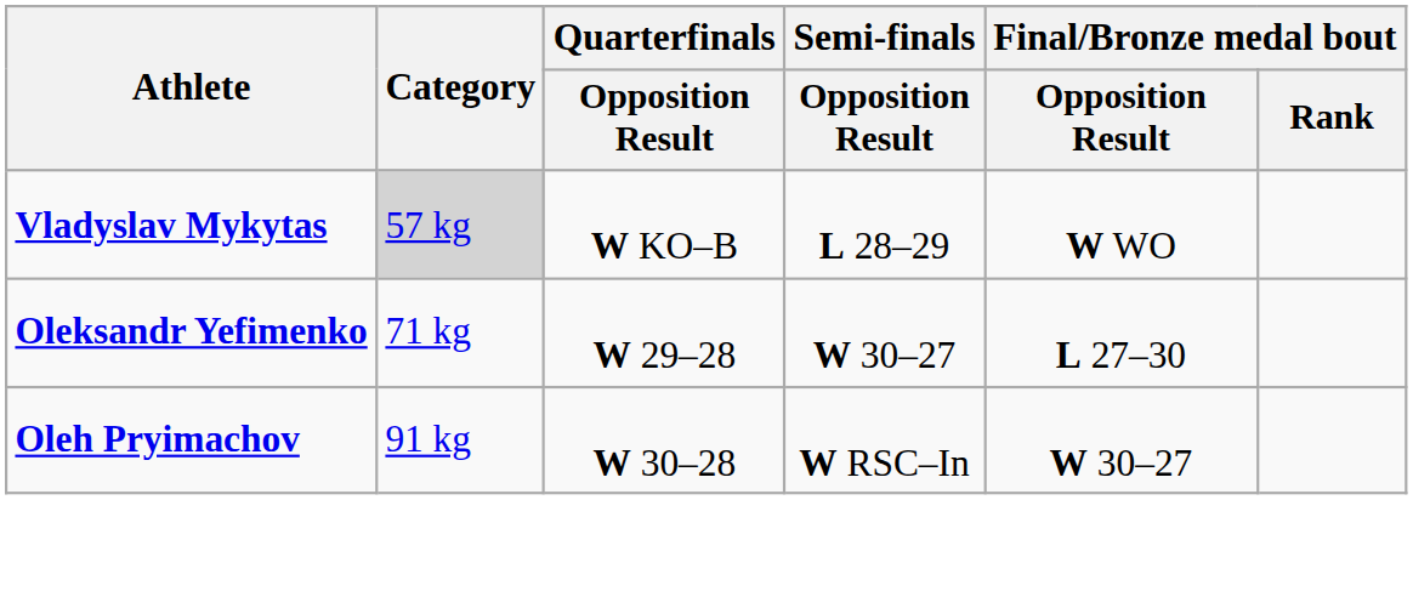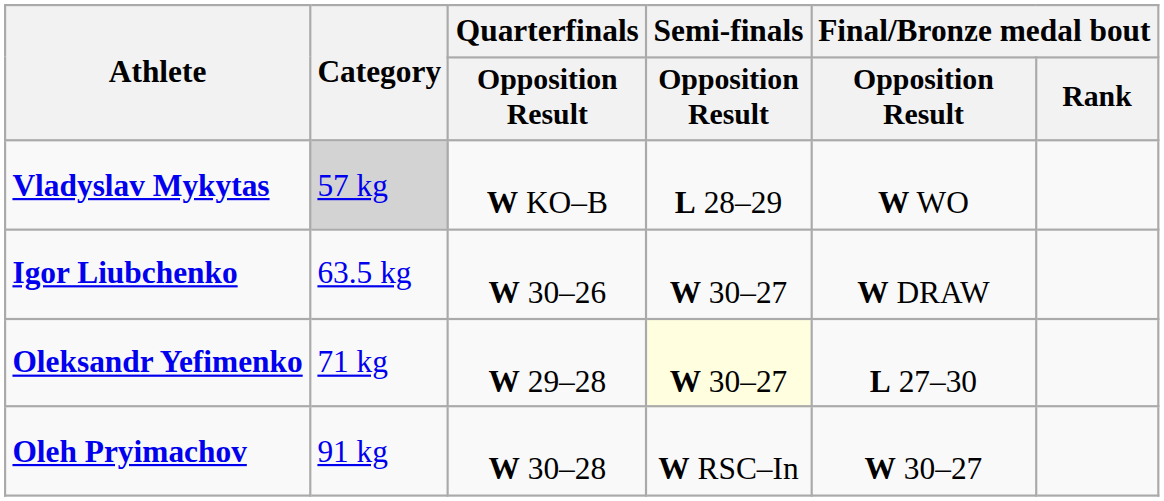+ row: Igor Liubchenko | 63.5 kg | W 30–26 | W 30–27 | W DRAW
Oleksandr Yefimenko | Semi-finals / Opposition Result: no background -> lightyellow background
